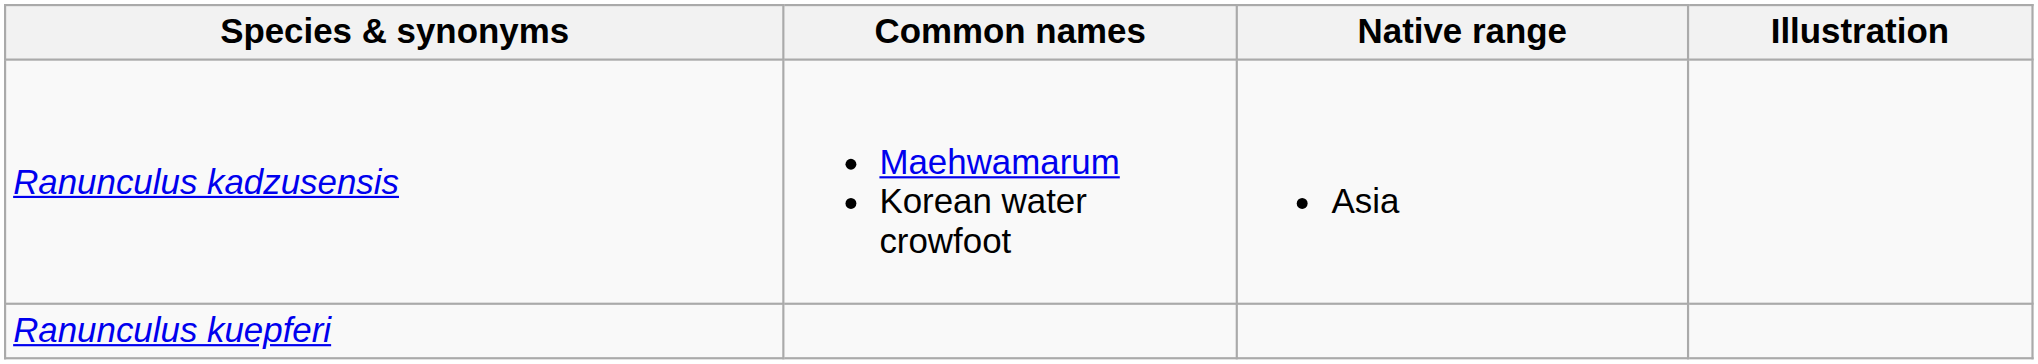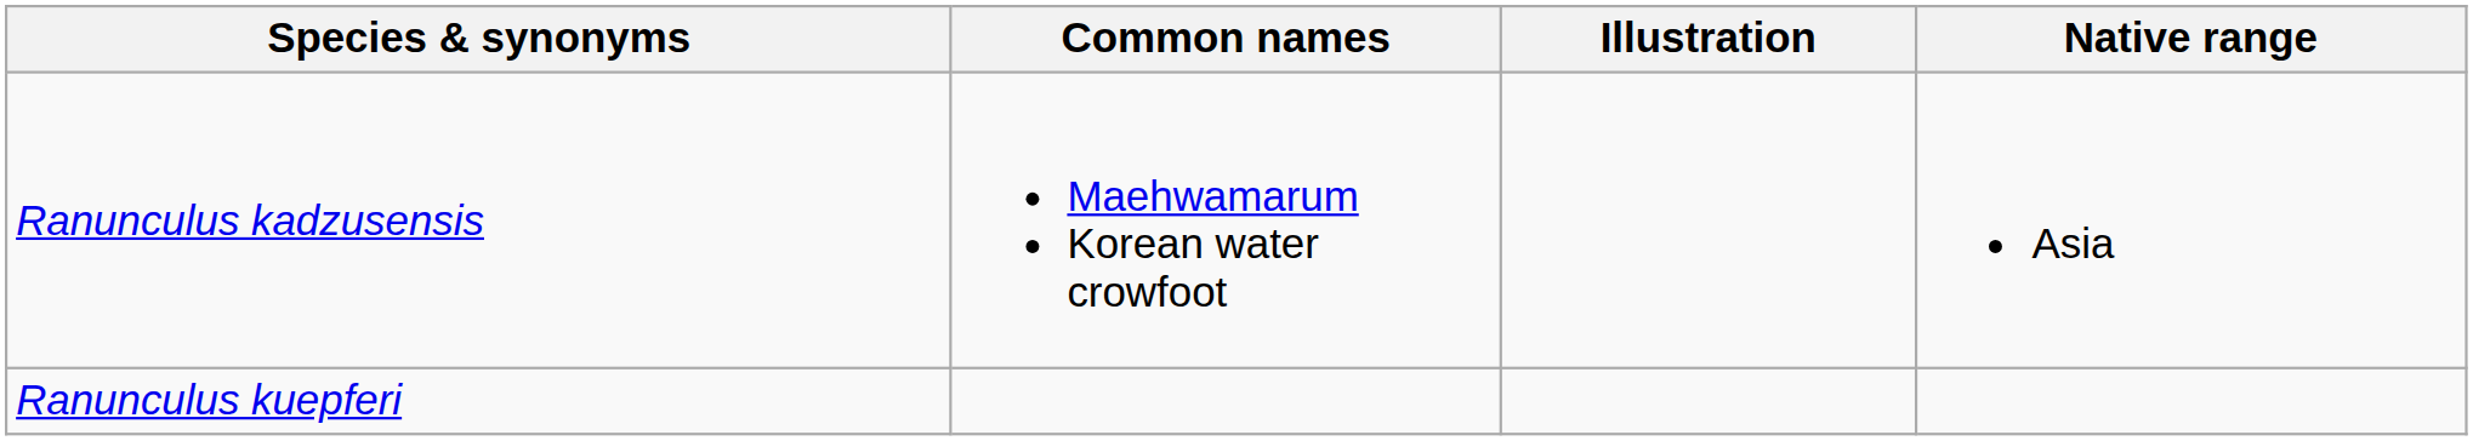columns swapped: Native range <-> Illustration
